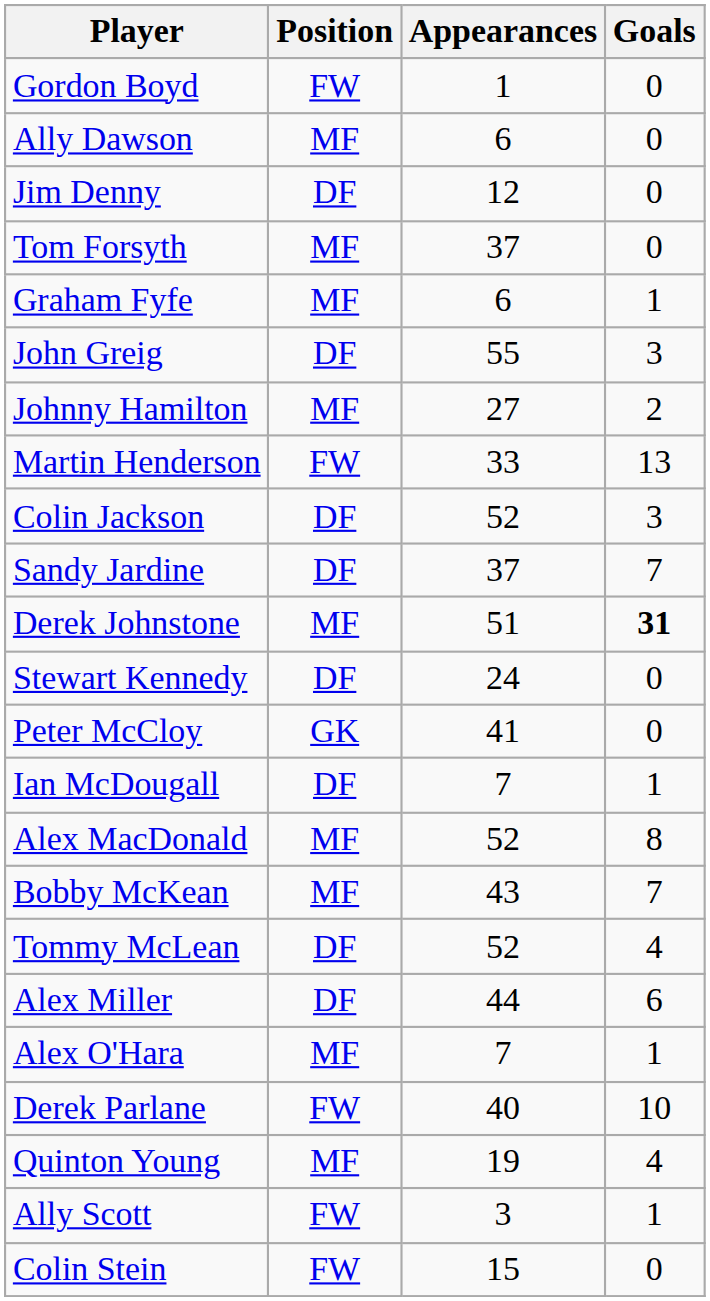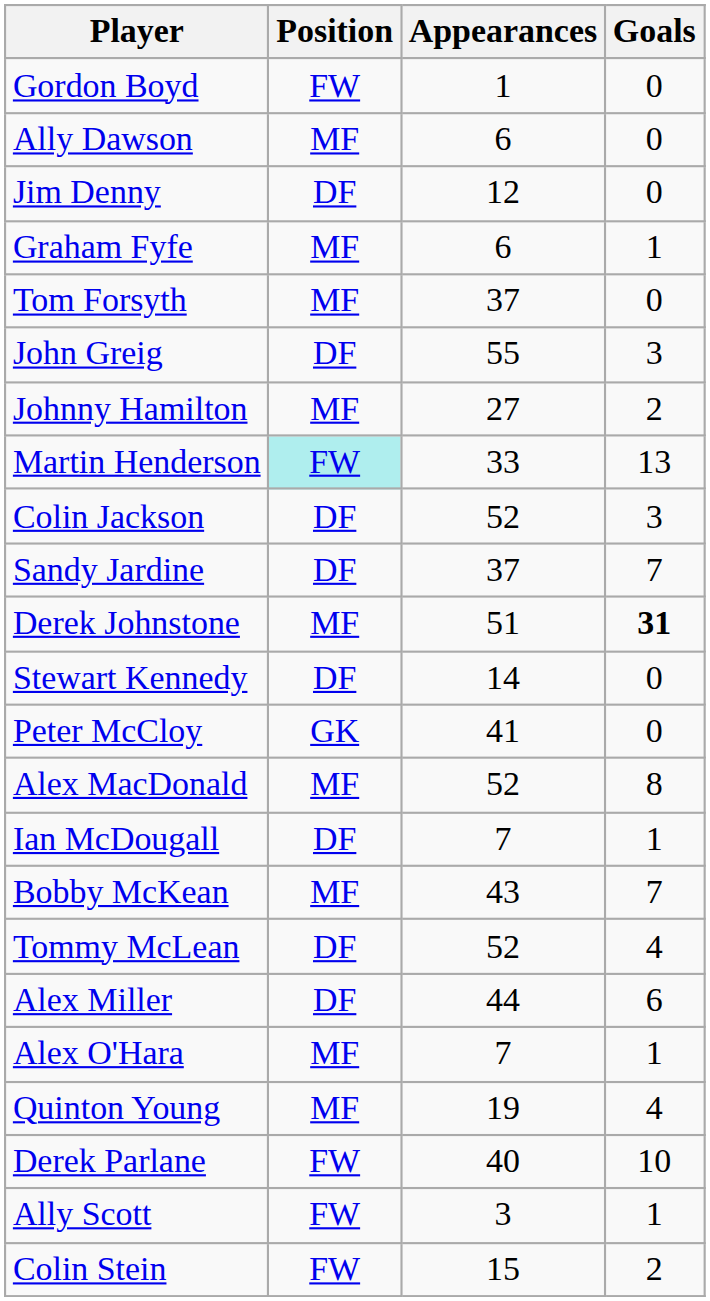rows swapped: Tom Forsyth <-> Graham Fyfe
Martin Henderson | Position: no background -> paleturquoise background
Stewart Kennedy | Appearances: 24 -> 14
rows swapped: Alex MacDonald <-> Ian McDougall
rows swapped: Derek Parlane <-> Quinton Young
Colin Stein | Goals: 0 -> 2
